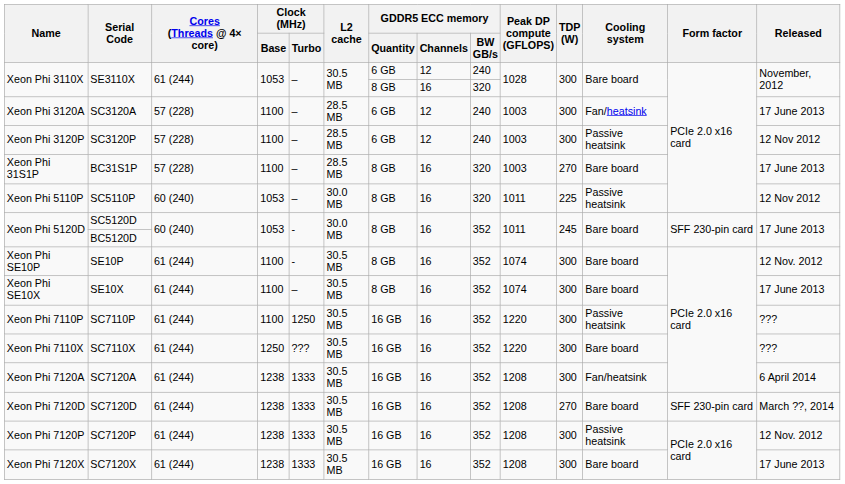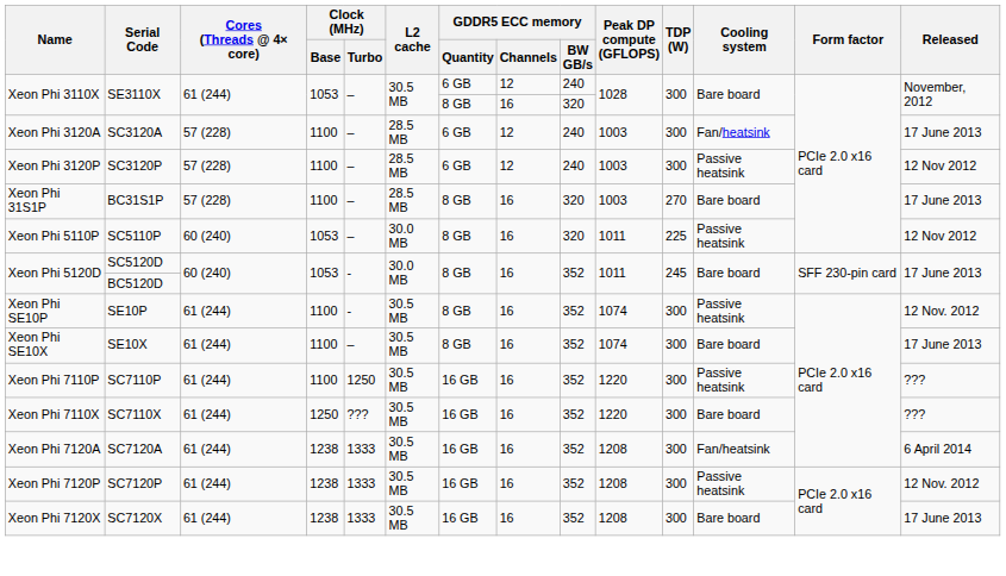SE10P | Cooling system: Bare board -> Passive heatsink
- row: Xeon Phi 7120D | SC7120D | 61 (244) | 1238 | 1333 | 30.5 MB | 16 GB | 16 | 352 | 1208 | 270 | Bare board | SFF 230-pin card | March ??, 2014
